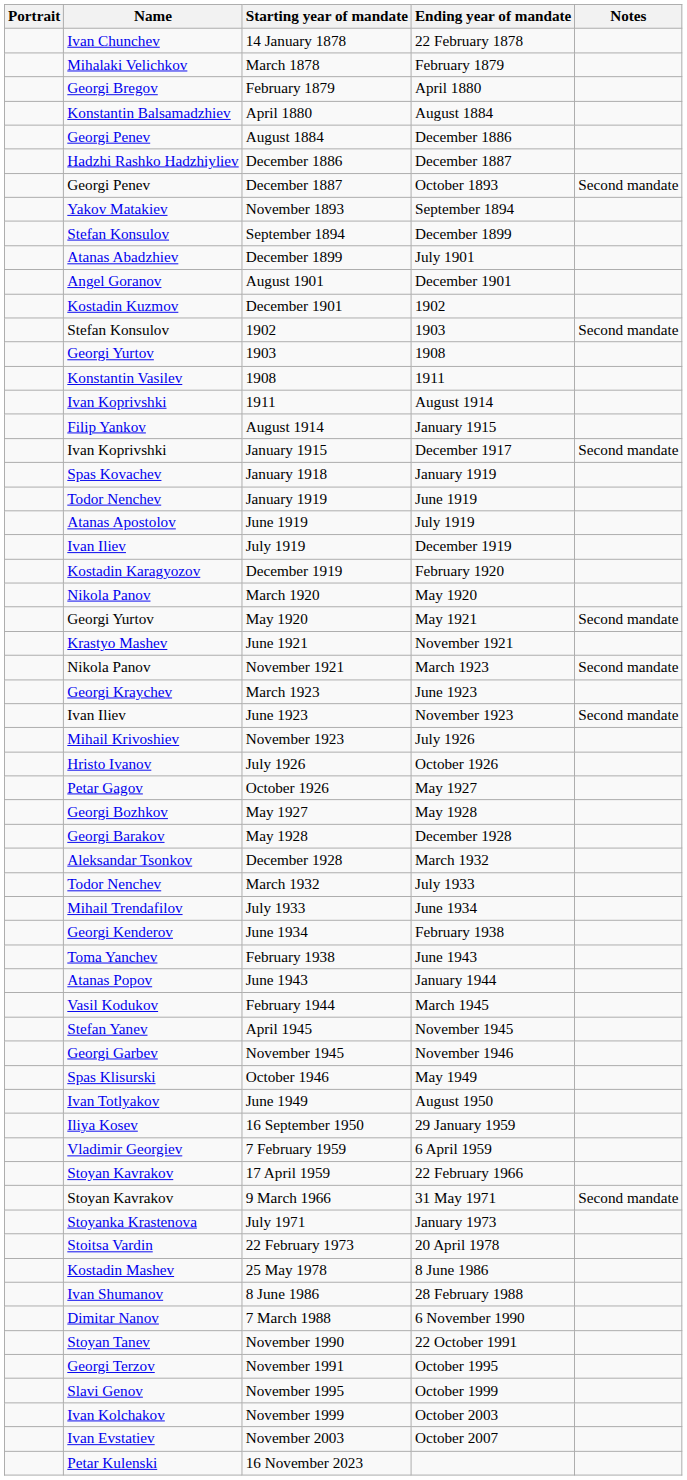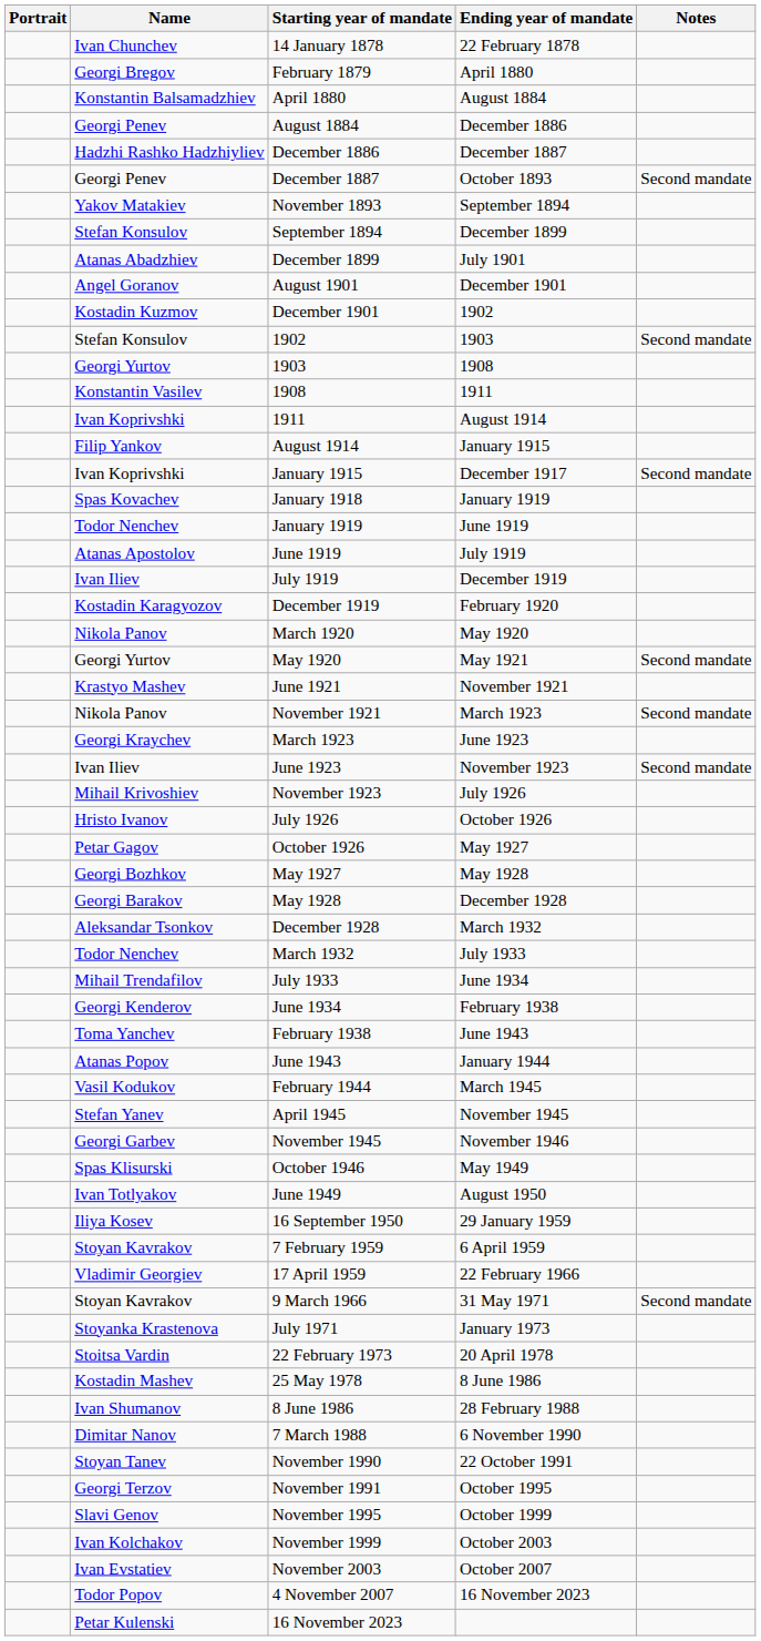- row: Mihalaki Velichkov | March 1878 | February 1879
7 February 1959 | Name: Vladimir Georgiev -> Stoyan Kavrakov
17 April 1959 | Name: Stoyan Kavrakov -> Vladimir Georgiev
+ row: Todor Popov | 4 November 2007 | 16 November 2023
